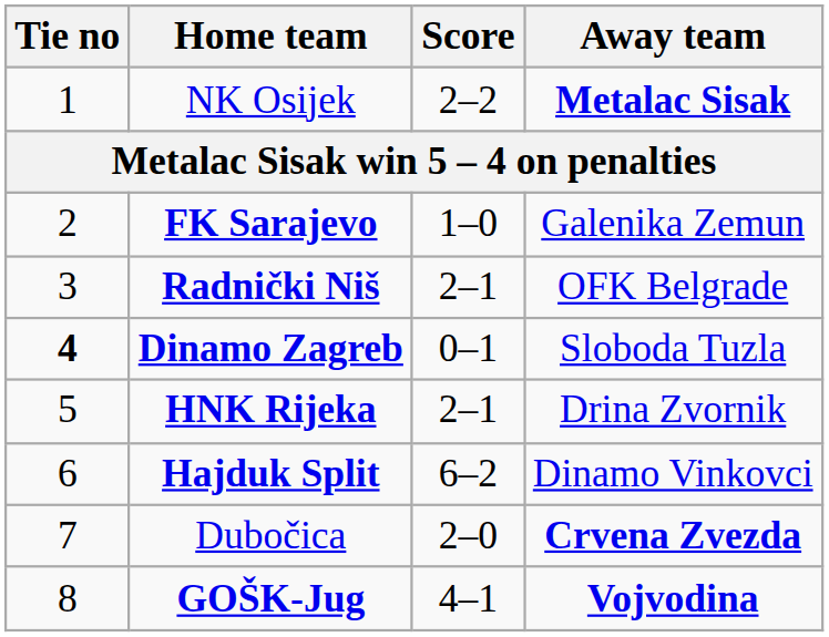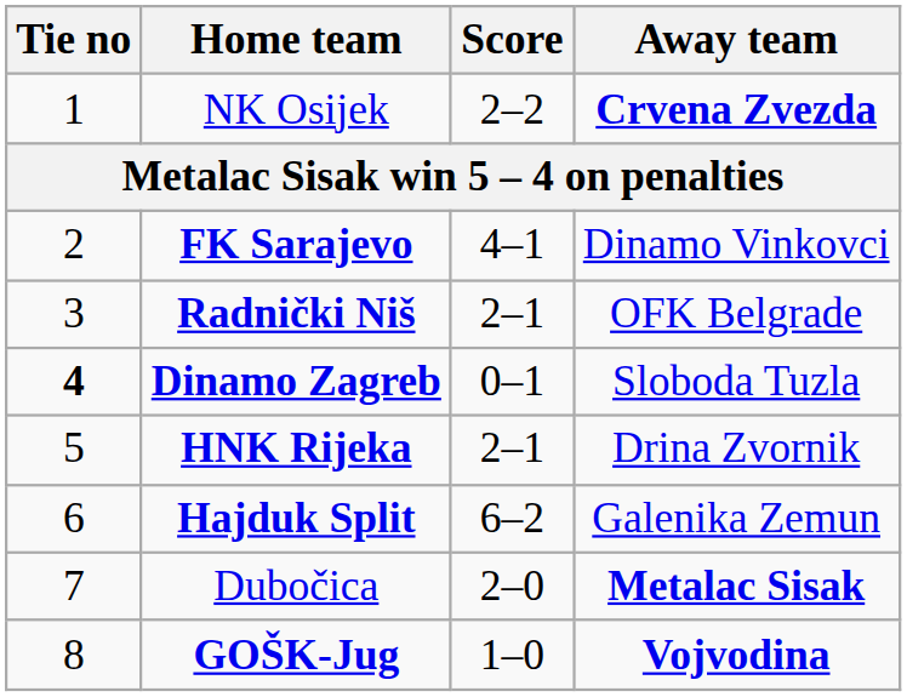NK Osijek | Away team: Metalac Sisak -> Crvena Zvezda
FK Sarajevo | Score: 1–0 -> 4–1
FK Sarajevo | Away team: Galenika Zemun -> Dinamo Vinkovci
Hajduk Split | Away team: Dinamo Vinkovci -> Galenika Zemun
Dubočica | Away team: Crvena Zvezda -> Metalac Sisak
GOŠK-Jug | Score: 4–1 -> 1–0
